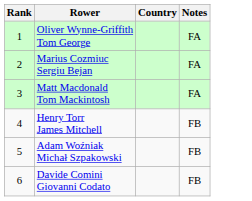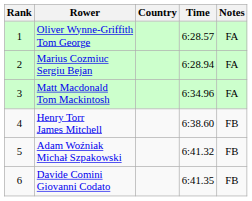+ column: Time | 6:28.57 | 6:28.94 | 6:34.96 | 6:38.60 | 6:41.32 | 6:41.35
